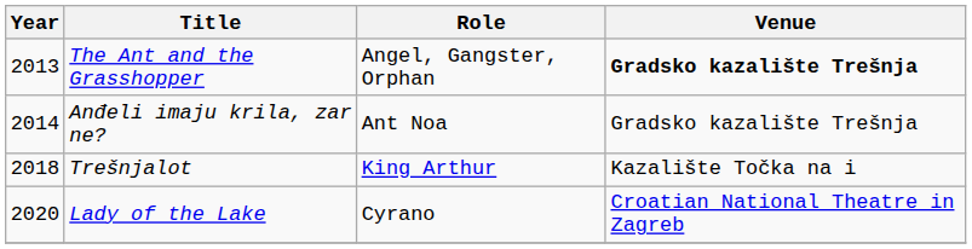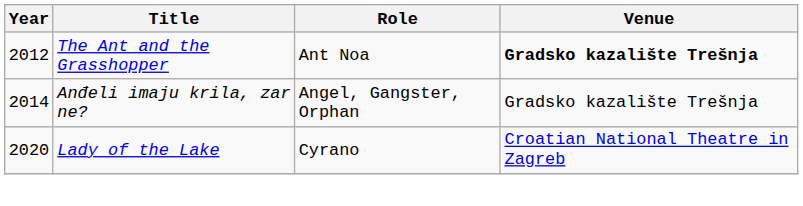The Ant and the Grasshopper | Year: 2013 -> 2012
The Ant and the Grasshopper | Role: Angel, Gangster, Orphan -> Ant Noa
Anđeli imaju krila, zar ne? | Role: Ant Noa -> Angel, Gangster, Orphan
- row: 2018 | Trešnjalot | King Arthur | Kazalište Točka na i
